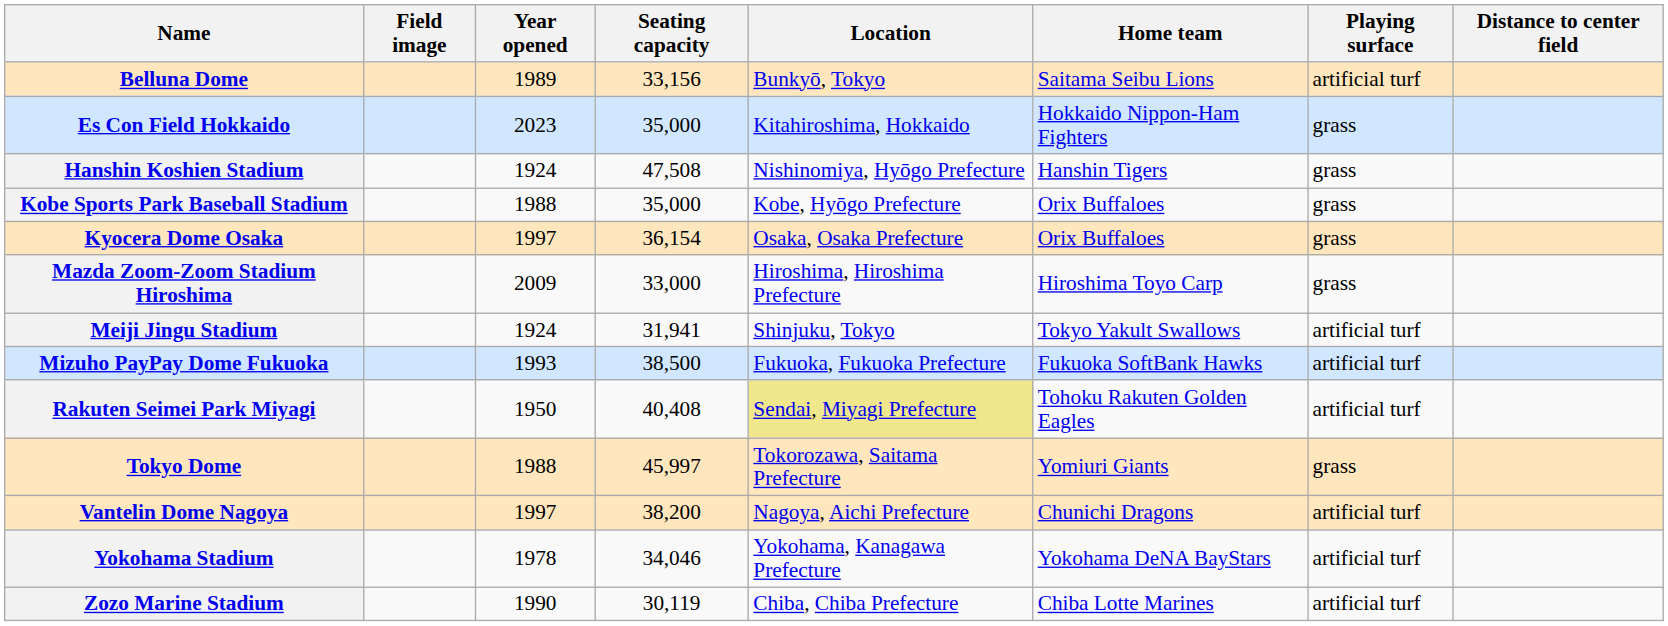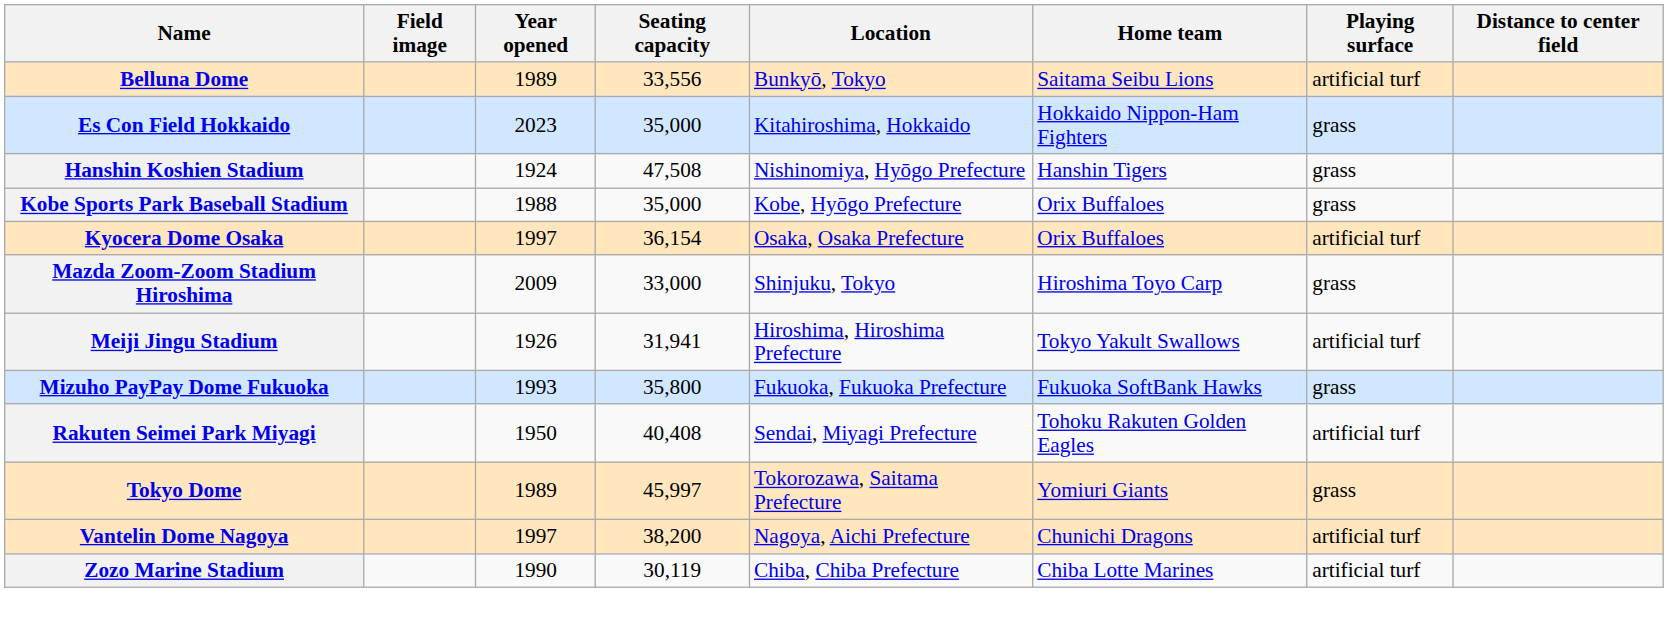Belluna Dome | Seating capacity: 33,156 -> 33,556
Kyocera Dome Osaka | Playing surface: grass -> artificial turf
Mazda Zoom-Zoom Stadium Hiroshima | Location: Hiroshima, Hiroshima Prefecture -> Shinjuku, Tokyo
Meiji Jingu Stadium | Year opened: 1924 -> 1926
Meiji Jingu Stadium | Location: Shinjuku, Tokyo -> Hiroshima, Hiroshima Prefecture
Mizuho PayPay Dome Fukuoka | Seating capacity: 38,500 -> 35,800
Mizuho PayPay Dome Fukuoka | Playing surface: artificial turf -> grass
Rakuten Seimei Park Miyagi | Location: khaki background -> no background
Tokyo Dome | Year opened: 1988 -> 1989
- row: Yokohama Stadium | 1978 | 34,046 | Yokohama, Kanagawa Prefecture | Yokohama DeNA BayStars | artificial turf
